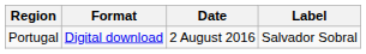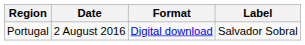columns swapped: Date <-> Format
